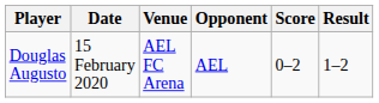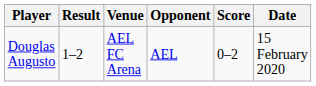columns swapped: Date <-> Result
